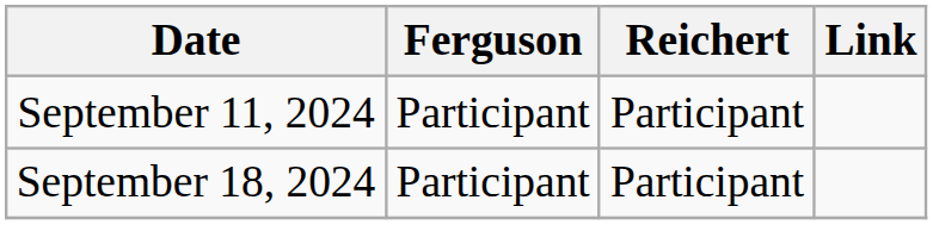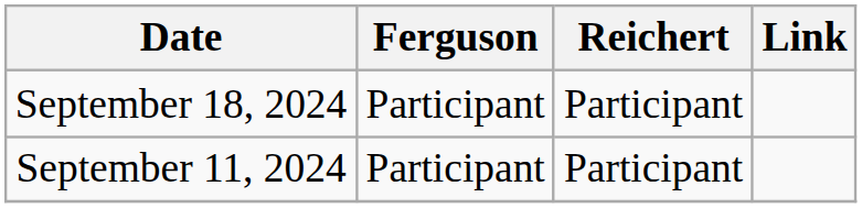rows swapped: September 11, 2024 <-> September 18, 2024
